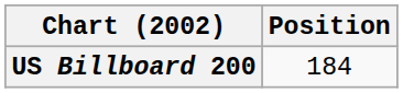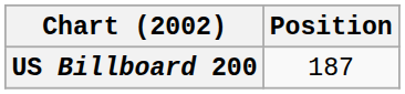US Billboard 200 | Position: 184 -> 187
